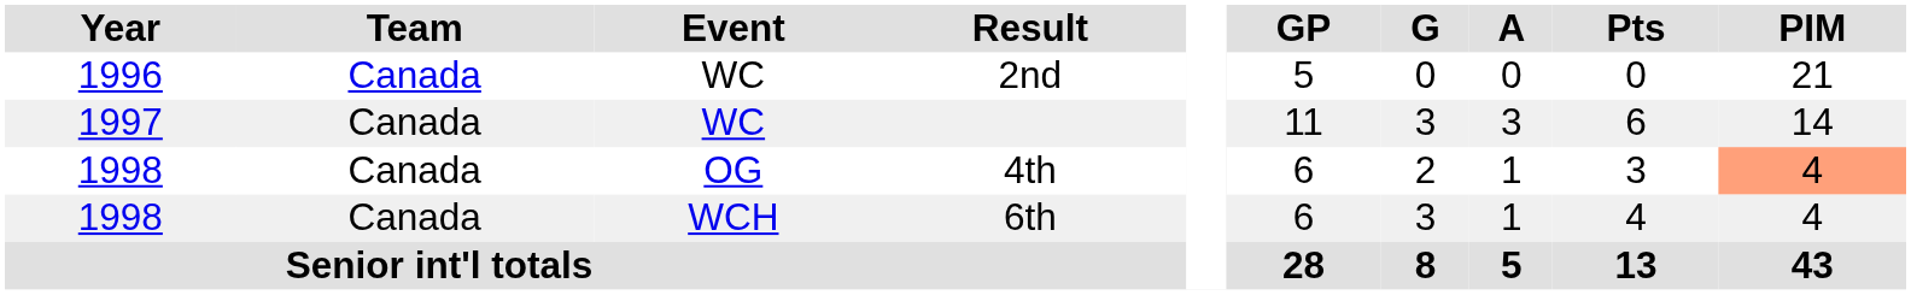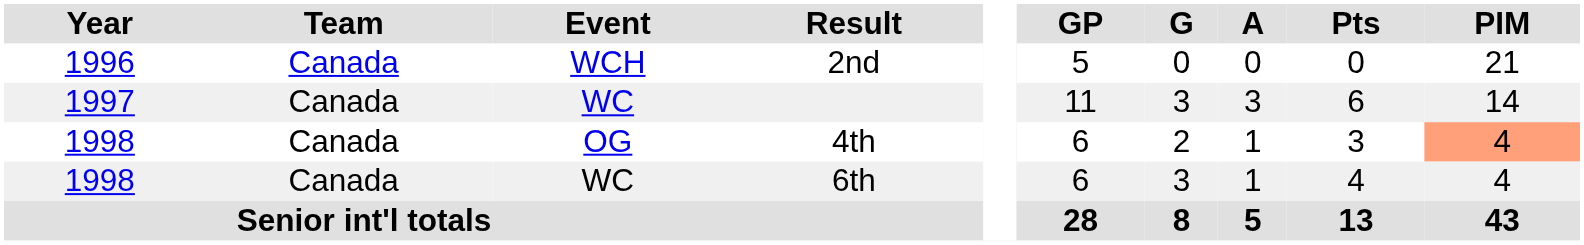2nd | Event: WC -> WCH
6th | Event: WCH -> WC
